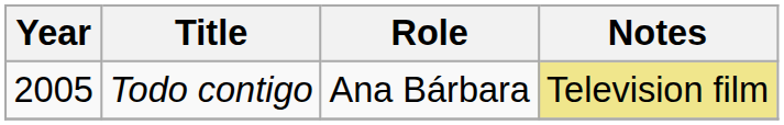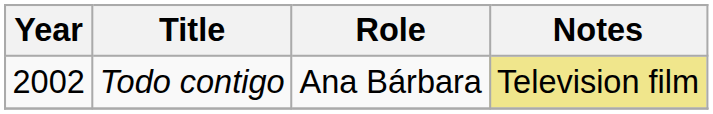Todo contigo | Year: 2005 -> 2002
